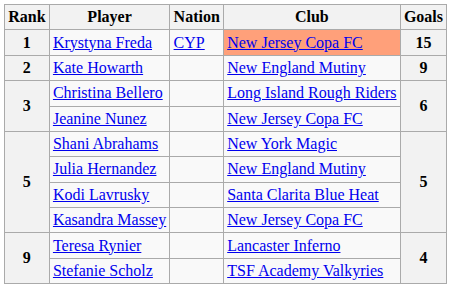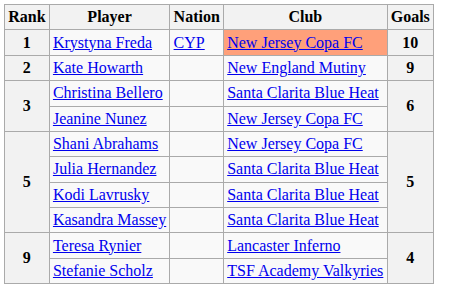Krystyna Freda | Goals: 15 -> 10
Christina Bellero | Club: Long Island Rough Riders -> Santa Clarita Blue Heat
Shani Abrahams | Club: New York Magic -> New Jersey Copa FC
Julia Hernandez | Club: New England Mutiny -> Santa Clarita Blue Heat
Kasandra Massey | Club: New Jersey Copa FC -> Santa Clarita Blue Heat
